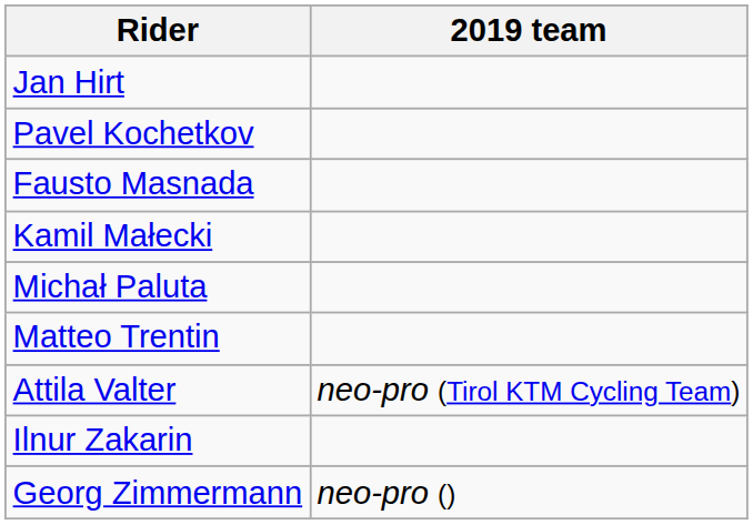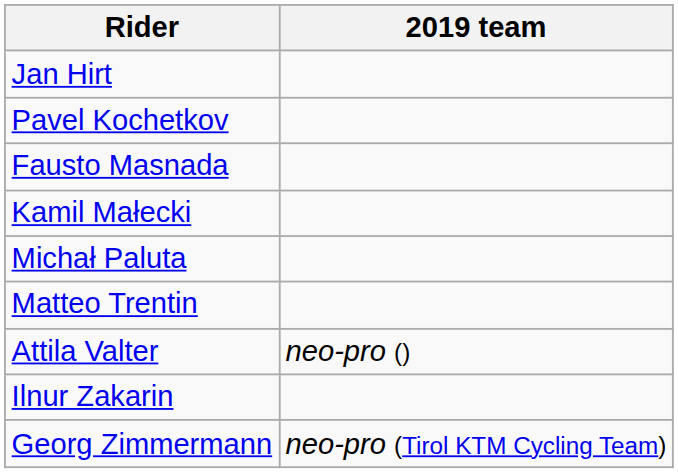Attila Valter | 2019 team: neo-pro (Tirol KTM Cycling Team) -> neo-pro ()
Georg Zimmermann | 2019 team: neo-pro () -> neo-pro (Tirol KTM Cycling Team)
